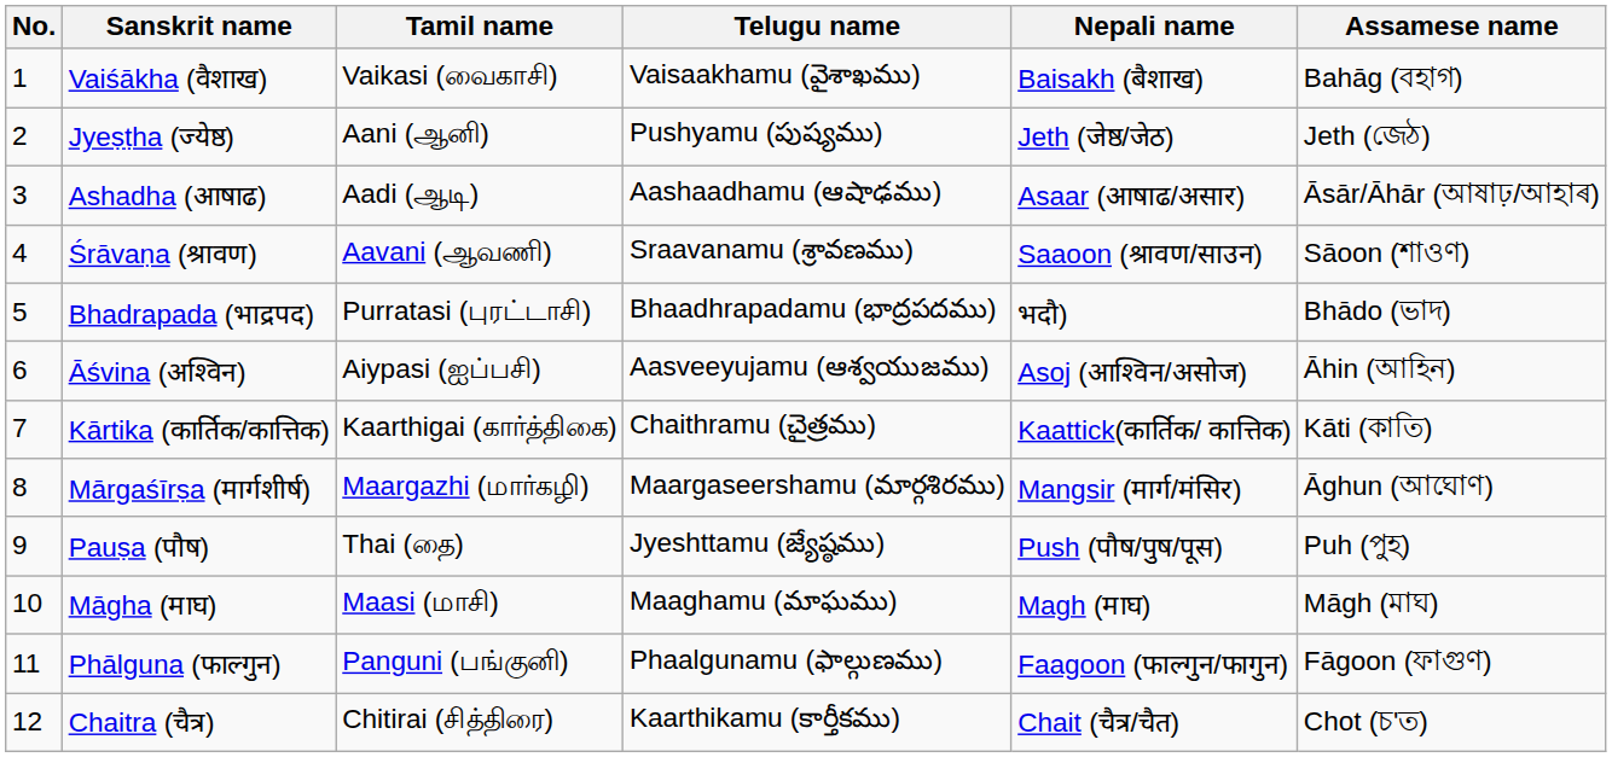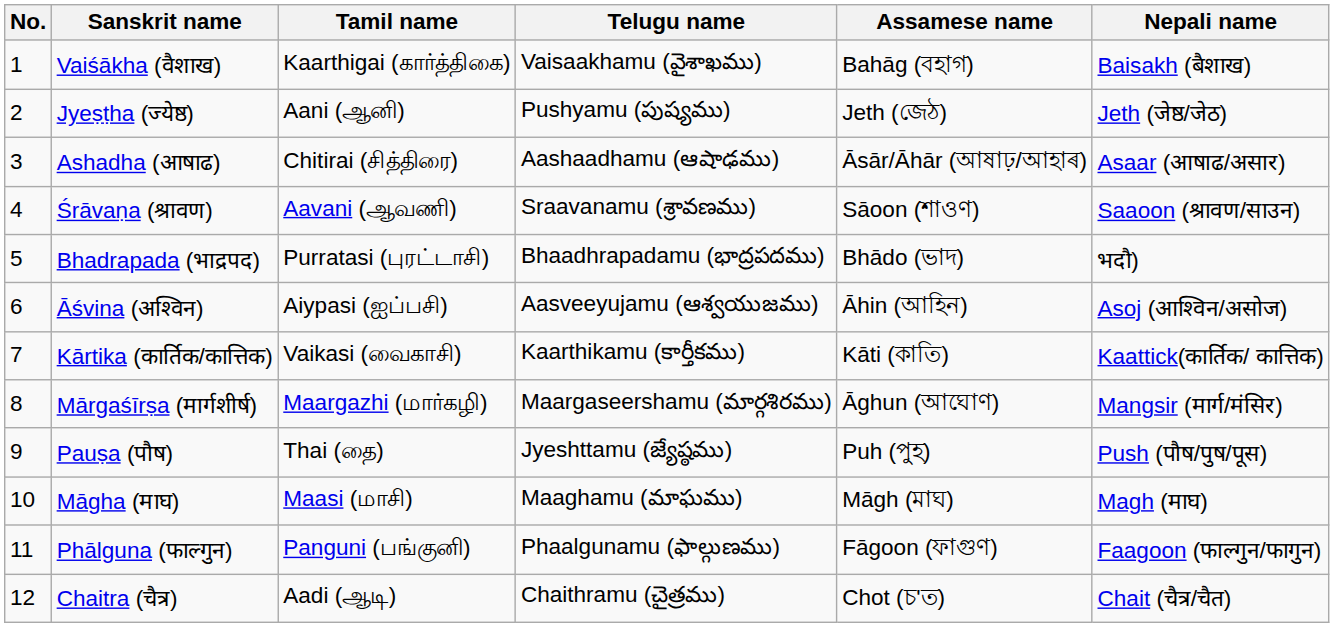columns swapped: Nepali name <-> Assamese name
Vaiśākha (वैशाख) | Tamil name: Vaikasi (வைகாசி) -> Kaarthigai (கார்த்திகை)
Ashadha (आषाढ) | Tamil name: Aadi (ஆடி) -> Chitirai (சித்திரை)
Kārtika (कार्तिक/कात्तिक) | Tamil name: Kaarthigai (கார்த்திகை) -> Vaikasi (வைகாசி)
Kārtika (कार्तिक/कात्तिक) | Telugu name: Chaithramu (చైత్రము) -> Kaarthikamu (కార్తీకము)
Chaitra (चैत्र) | Tamil name: Chitirai (சித்திரை) -> Aadi (ஆடி)
Chaitra (चैत्र) | Telugu name: Kaarthikamu (కార్తీకము) -> Chaithramu (చైత్రము)
